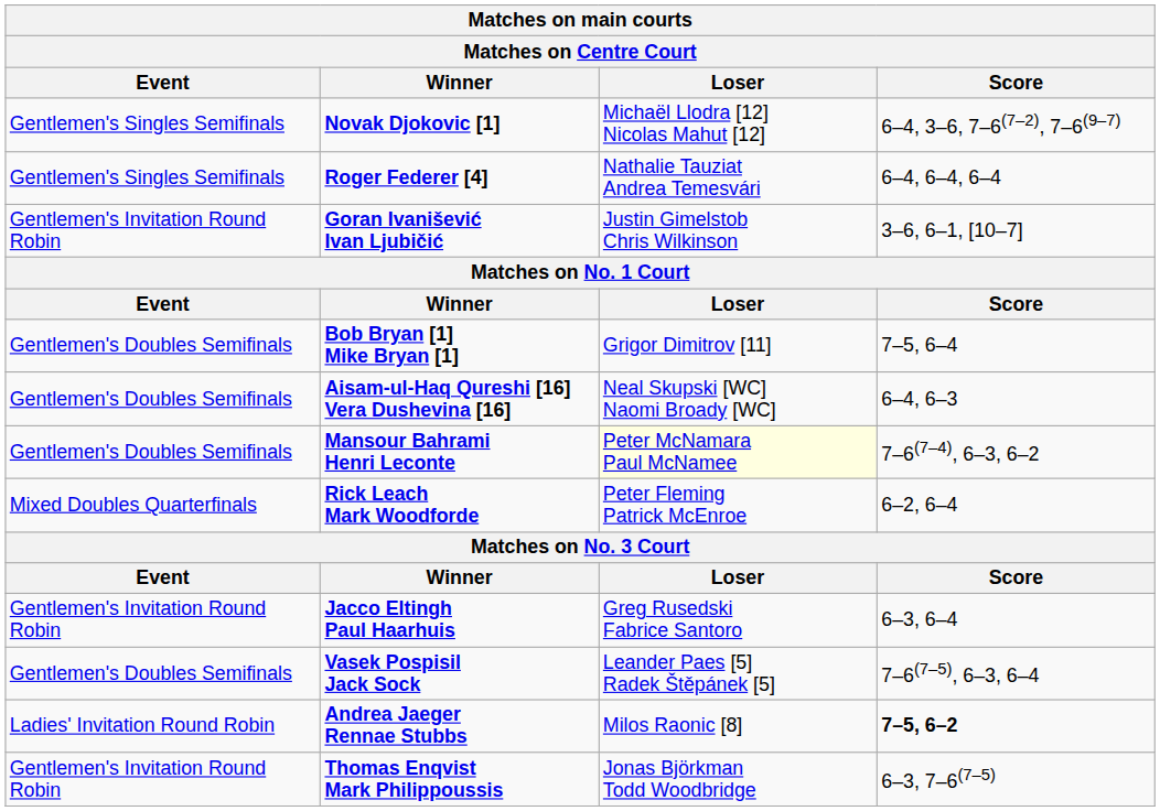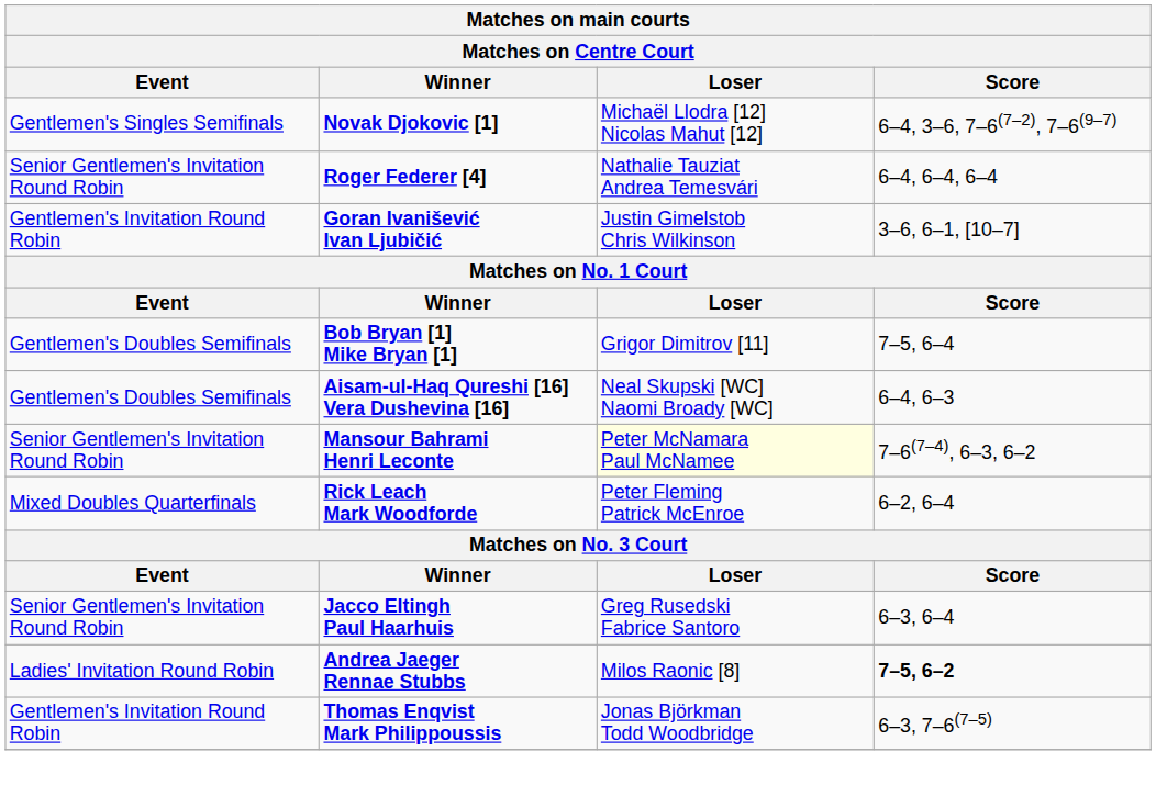Roger Federer [4] | Event: Gentlemen's Singles Semifinals -> Senior Gentlemen's Invitation Round Robin
Mansour Bahrami Henri Leconte | Event: Gentlemen's Doubles Semifinals -> Senior Gentlemen's Invitation Round Robin
Jacco Eltingh Paul Haarhuis | Event: Gentlemen's Invitation Round Robin -> Senior Gentlemen's Invitation Round Robin
- row: Gentlemen's Doubles Semifinals | Vasek Pospisil Jack Sock | Leander Paes [5] Radek Štěpánek [5] | 7–6(7–5), 6–3, 6–4
